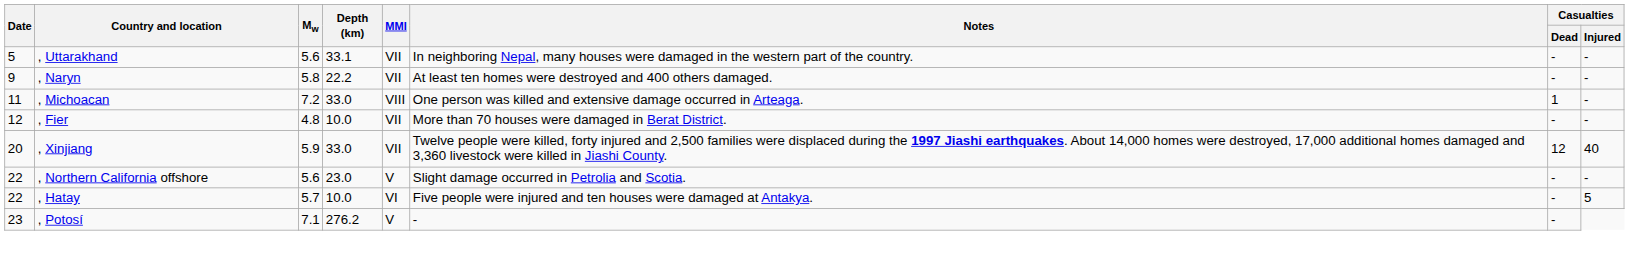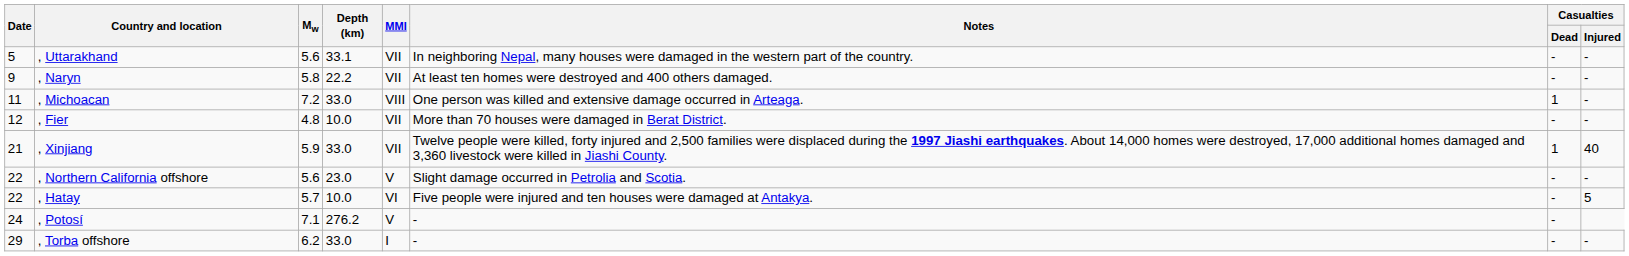, Xinjiang | Date: 20 -> 21
, Xinjiang | Casualties / Dead: 12 -> 1
, Potosí | Date: 23 -> 24
+ row: 29 | , Torba offshore | 6.2 | 33.0 | I | - | - | -
